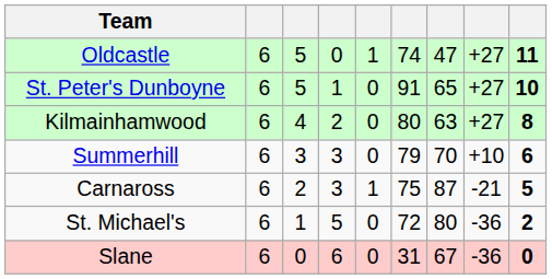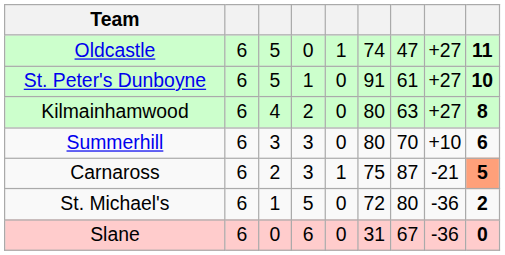St. Peter's Dunboyne | column 7: 65 -> 61
Summerhill | column 6: 79 -> 80
Carnaross | column 9: no background -> lightsalmon background
